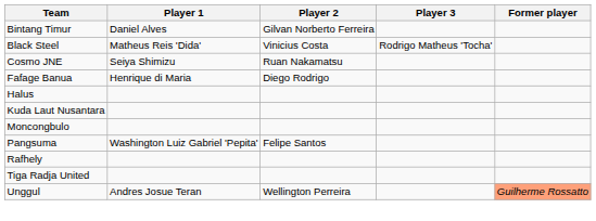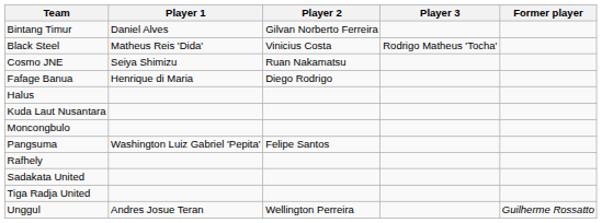+ row: Sadakata United
Unggul | Former player: lightsalmon background -> no background
